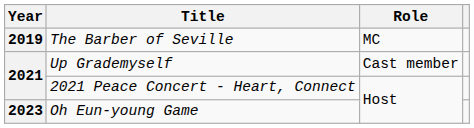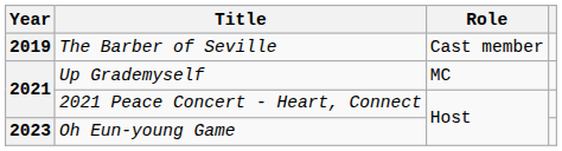The Barber of Seville | Role: MC -> Cast member
Up Grademyself | Role: Cast member -> MC
